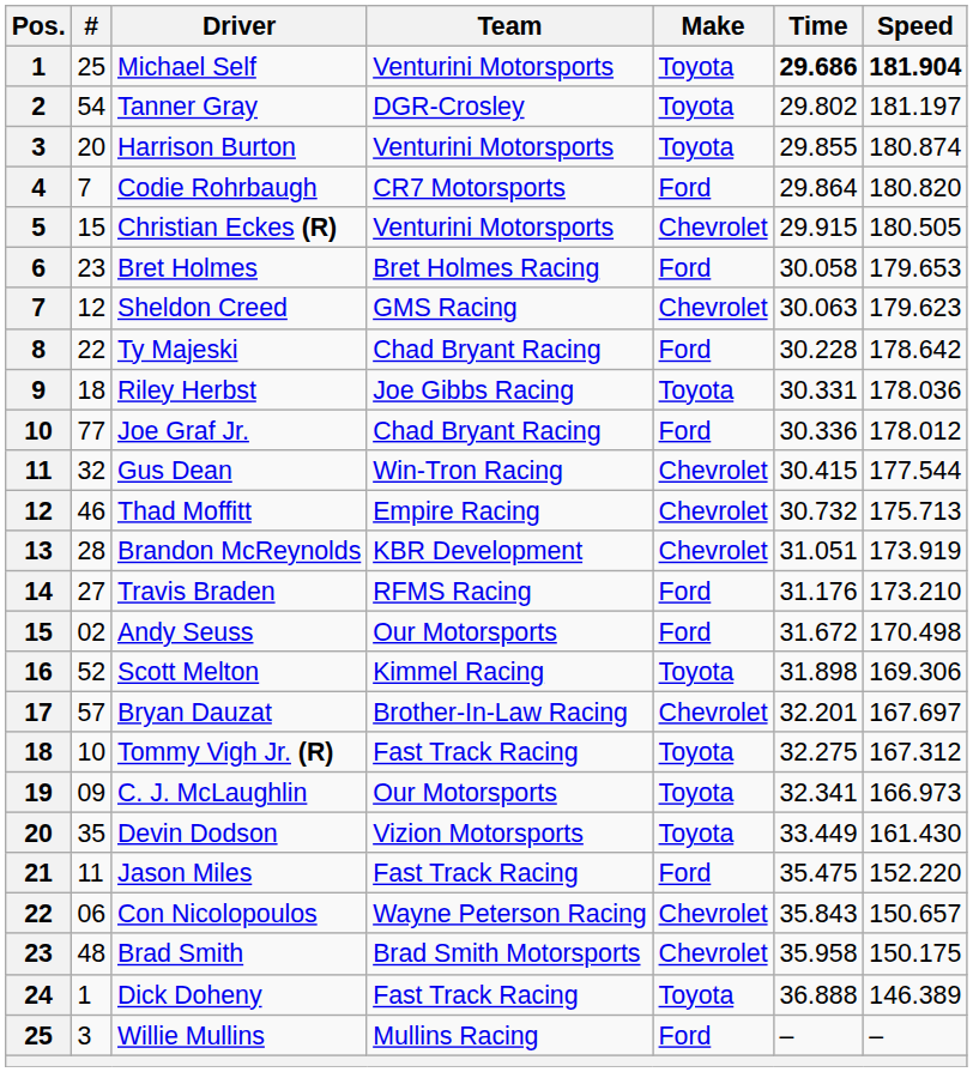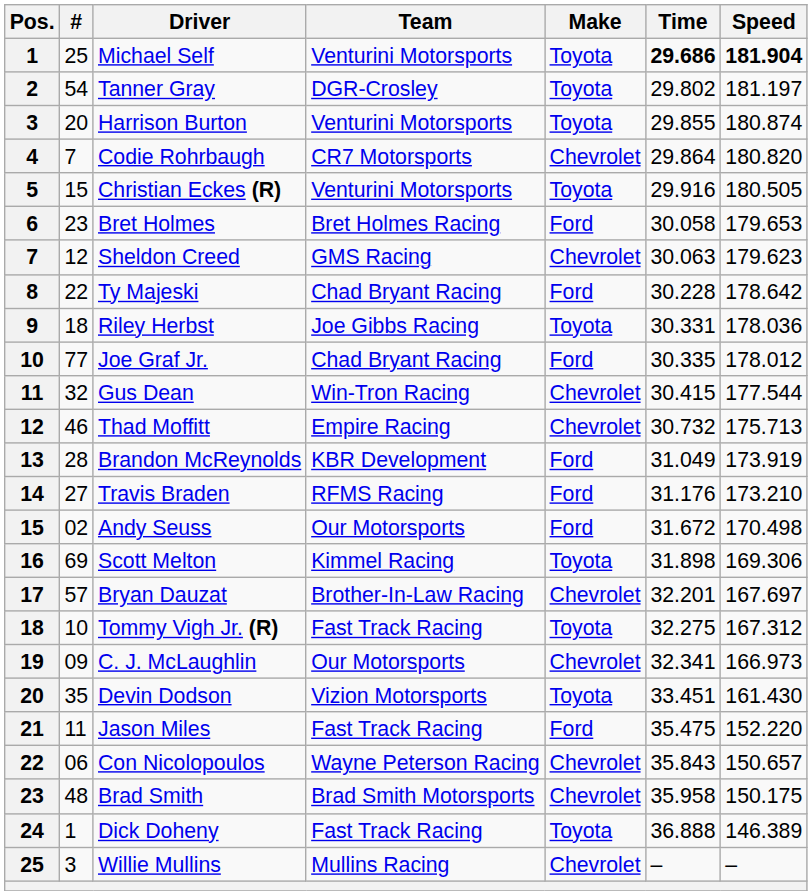Codie Rohrbaugh | Make: Ford -> Chevrolet
Christian Eckes (R) | Make: Chevrolet -> Toyota
Christian Eckes (R) | Time: 29.915 -> 29.916
Joe Graf Jr. | Time: 30.336 -> 30.335
Brandon McReynolds | Make: Chevrolet -> Ford
Brandon McReynolds | Time: 31.051 -> 31.049
Scott Melton | #: 52 -> 69
C. J. McLaughlin | Make: Toyota -> Chevrolet
Devin Dodson | Time: 33.449 -> 33.451
Willie Mullins | Make: Ford -> Chevrolet
